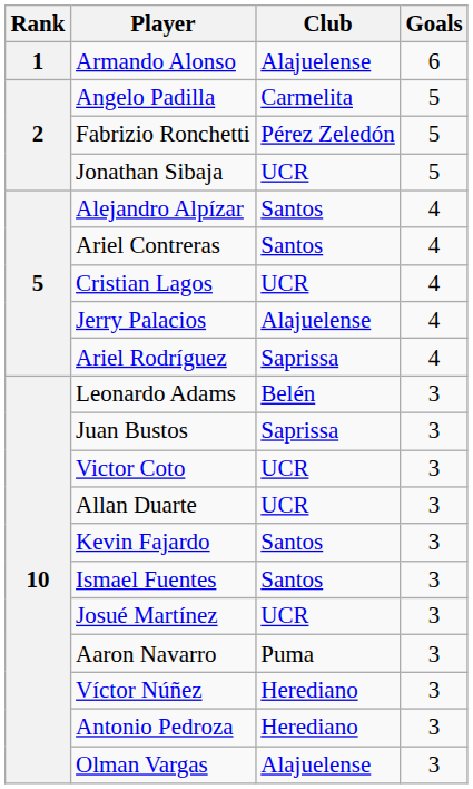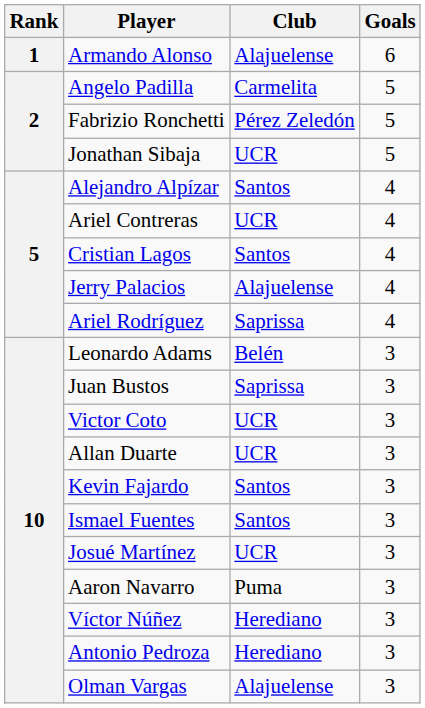Ariel Contreras | Club: Santos -> UCR
Cristian Lagos | Club: UCR -> Santos
